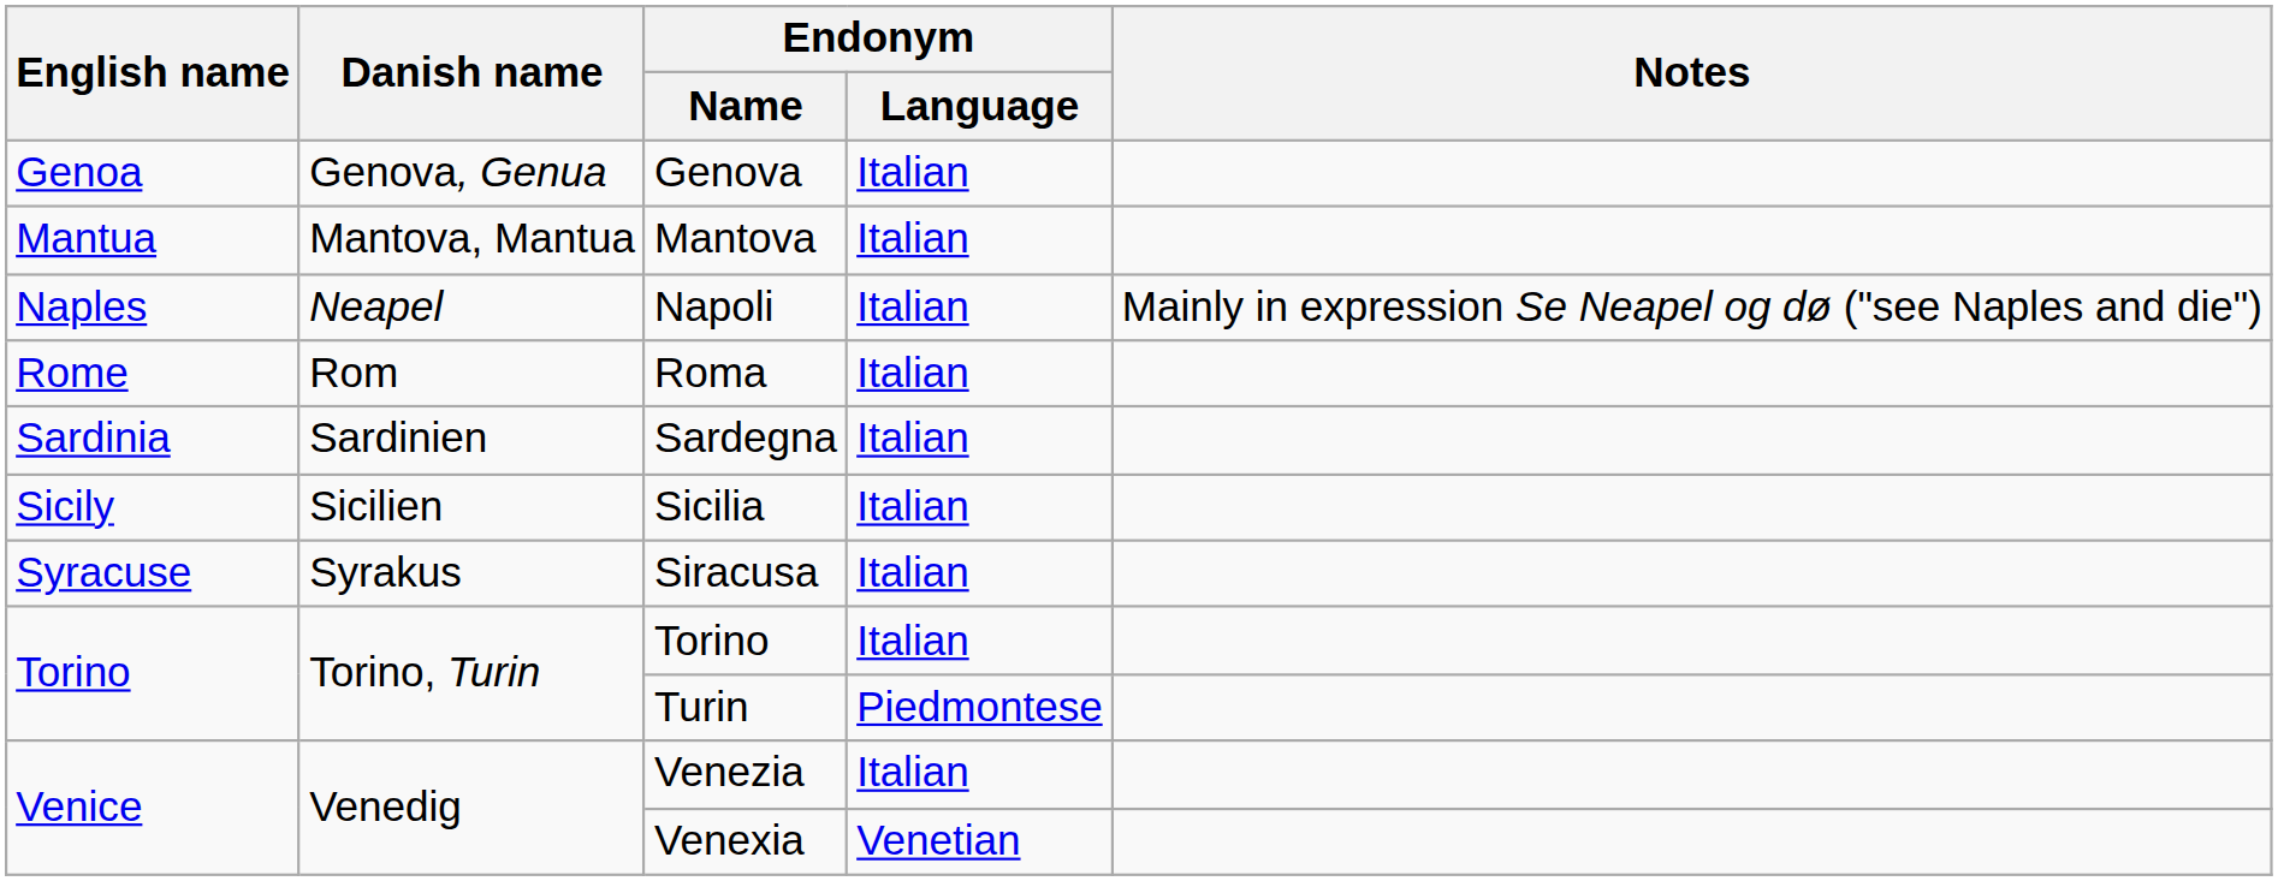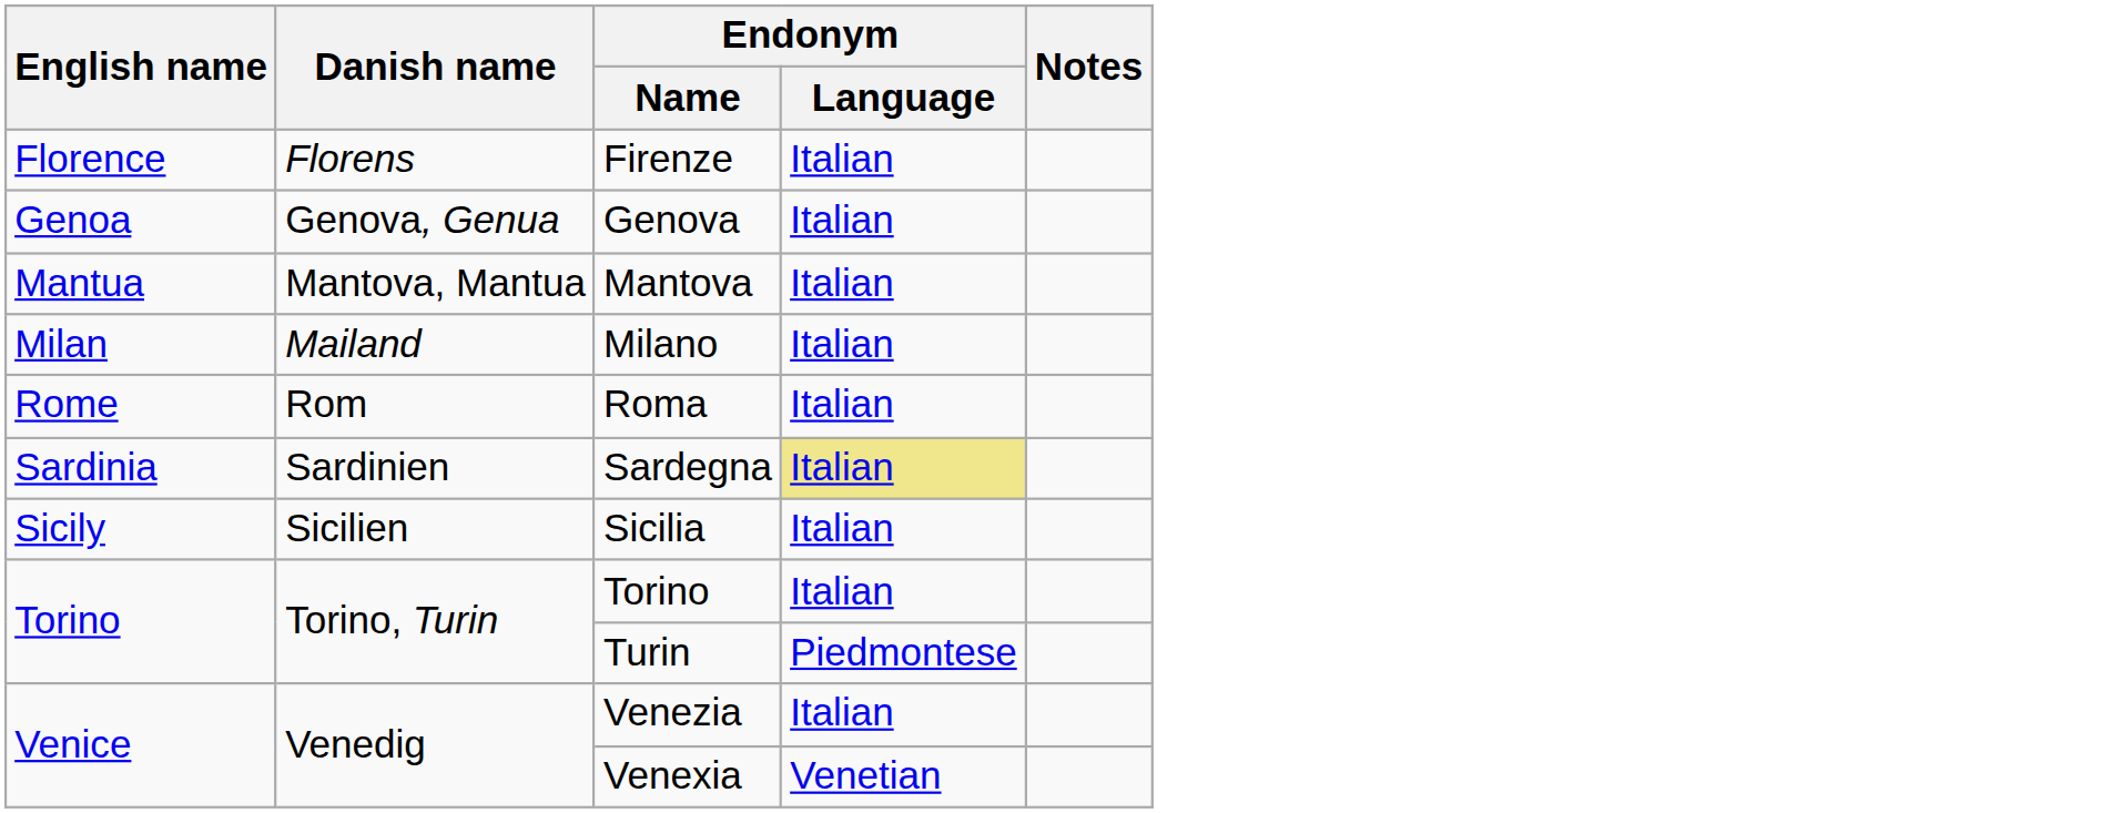+ row: Florence | Florens | Firenze | Italian
+ row: Milan | Mailand | Milano | Italian
- row: Naples | Neapel | Napoli | Italian | Mainly in expression Se Neapel og dø ("see Naples and die")
Sardegna | Endonym / Language: no background -> khaki background
- row: Syracuse | Syrakus | Siracusa | Italian
